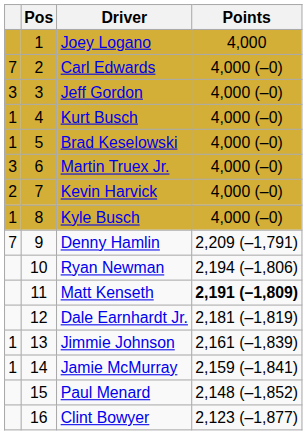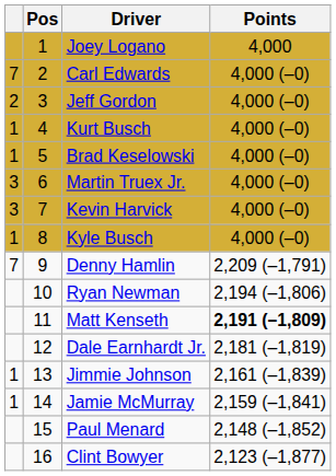Jeff Gordon | column 1: 3 -> 2
Kevin Harvick | column 1: 2 -> 3
